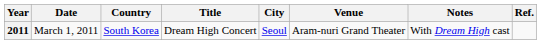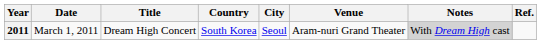columns swapped: Title <-> Country
2011 | Notes: no background -> lightgrey background
